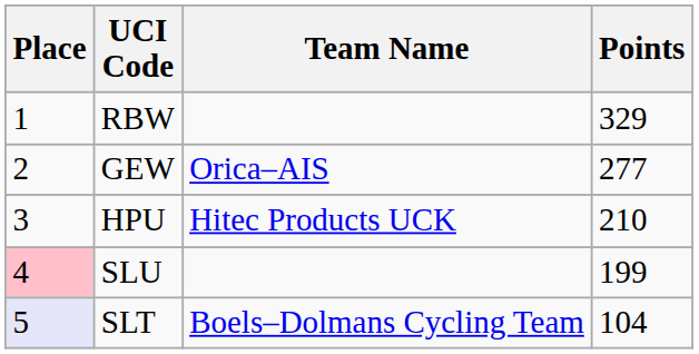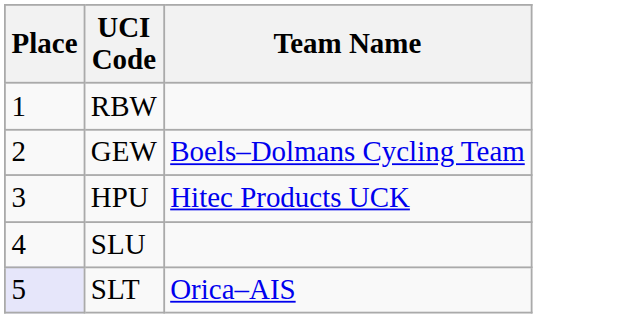- column: Points | 329 | 277 | 210 | 199 | 104
GEW | Team Name: Orica–AIS -> Boels–Dolmans Cycling Team
SLU | Place: pink background -> no background
SLT | Team Name: Boels–Dolmans Cycling Team -> Orica–AIS
